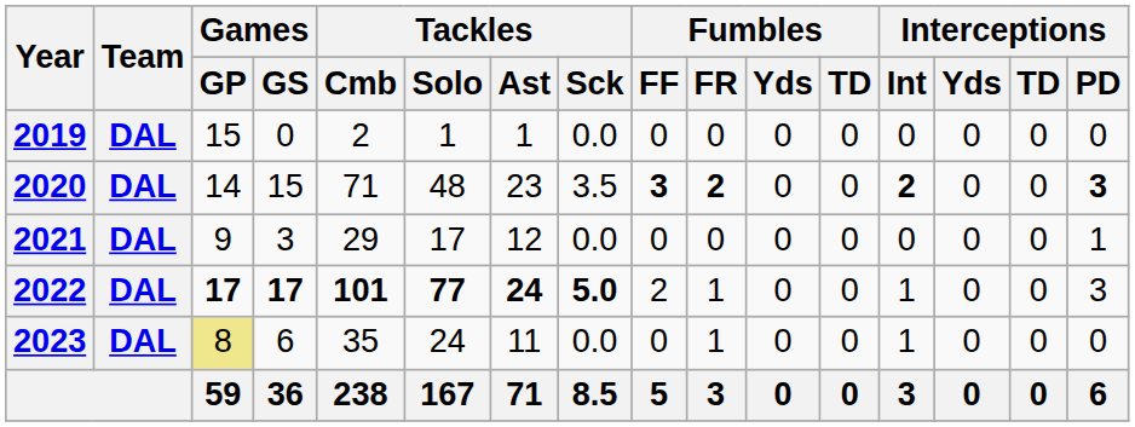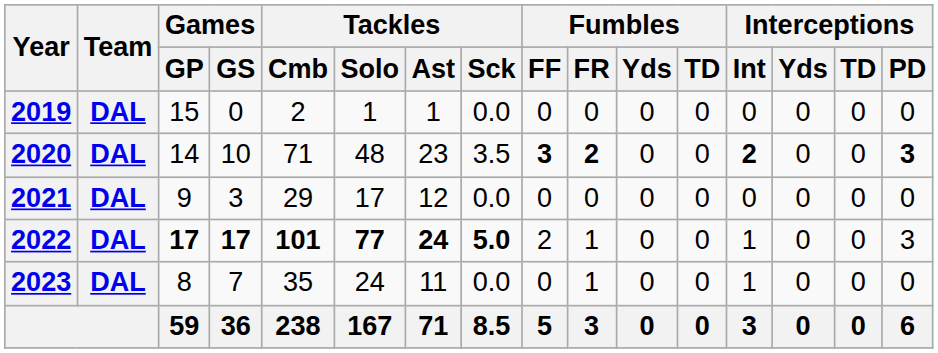2020 | Games / GS: 15 -> 10
2021 | Interceptions / PD: 1 -> 0
2023 | Games / GP: khaki background -> no background
2023 | Games / GS: 6 -> 7
